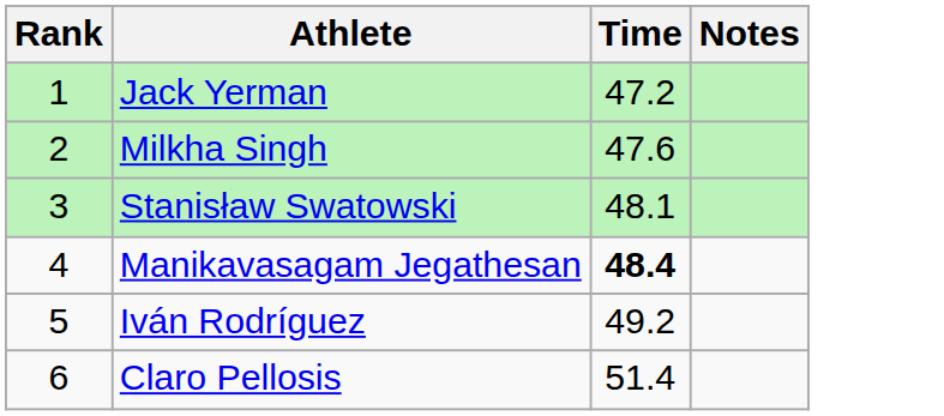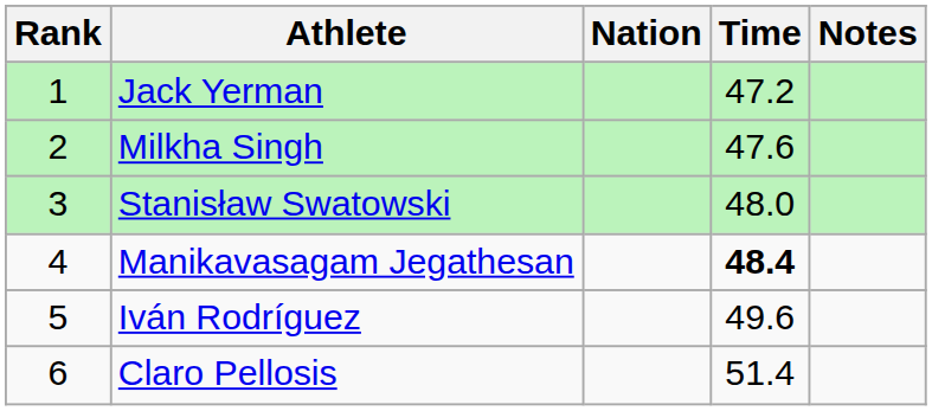+ column: Nation
Stanisław Swatowski | Time: 48.1 -> 48.0
Iván Rodríguez | Time: 49.2 -> 49.6
